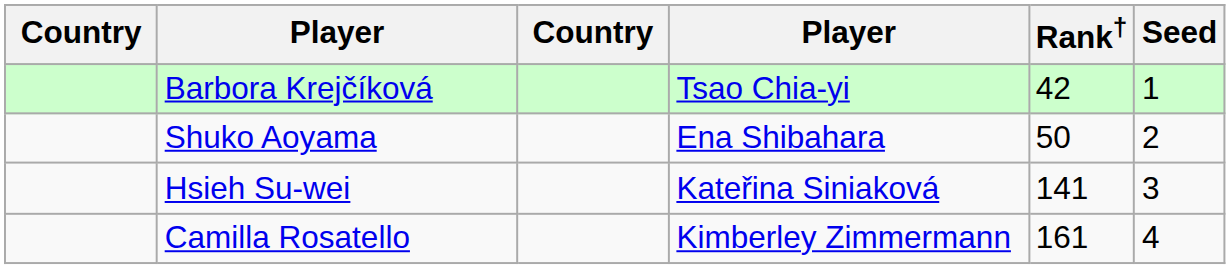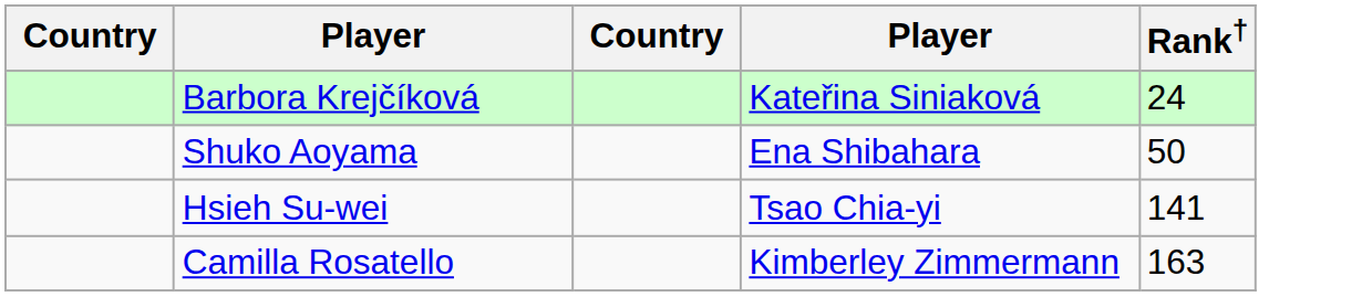- column: Seed | 1 | 2 | 3 | 4
Barbora Krejčíková | column 4: Tsao Chia-yi -> Kateřina Siniaková
Barbora Krejčíková | Rank†: 42 -> 24
Hsieh Su-wei | column 4: Kateřina Siniaková -> Tsao Chia-yi
Camilla Rosatello | Rank†: 161 -> 163
